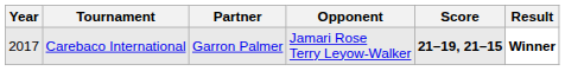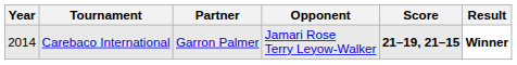Carebaco International | Year: 2017 -> 2014
